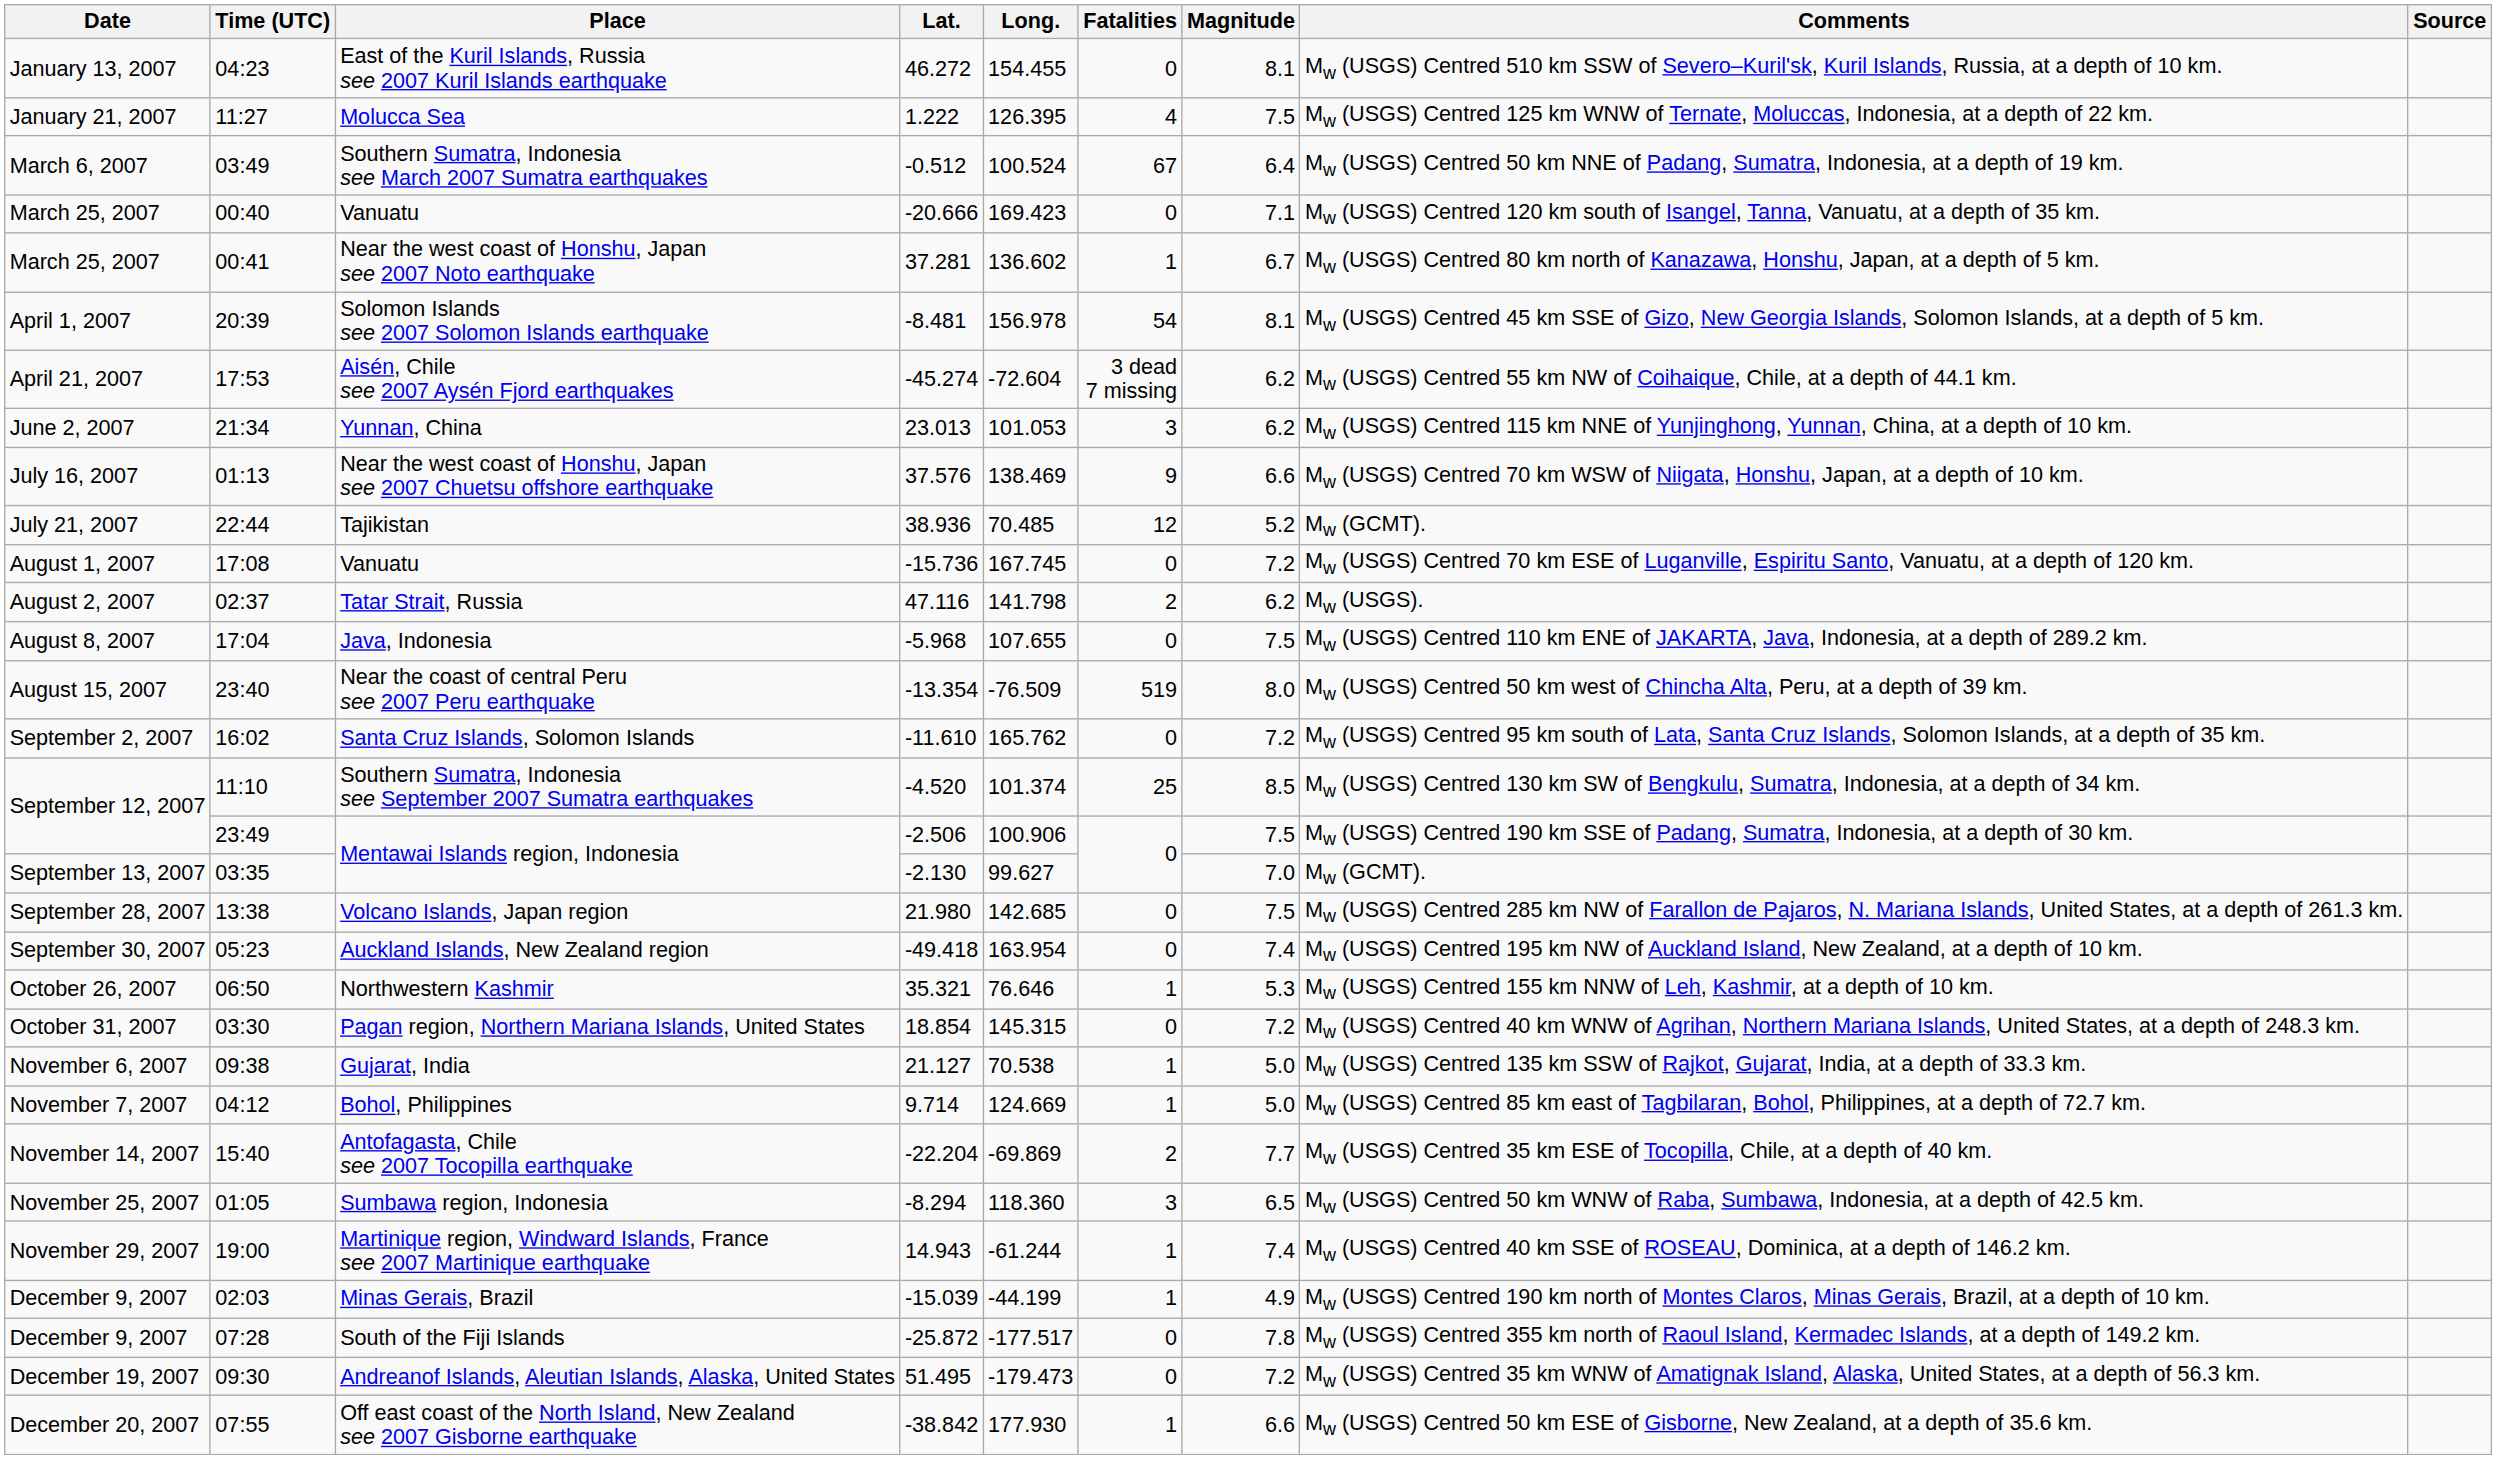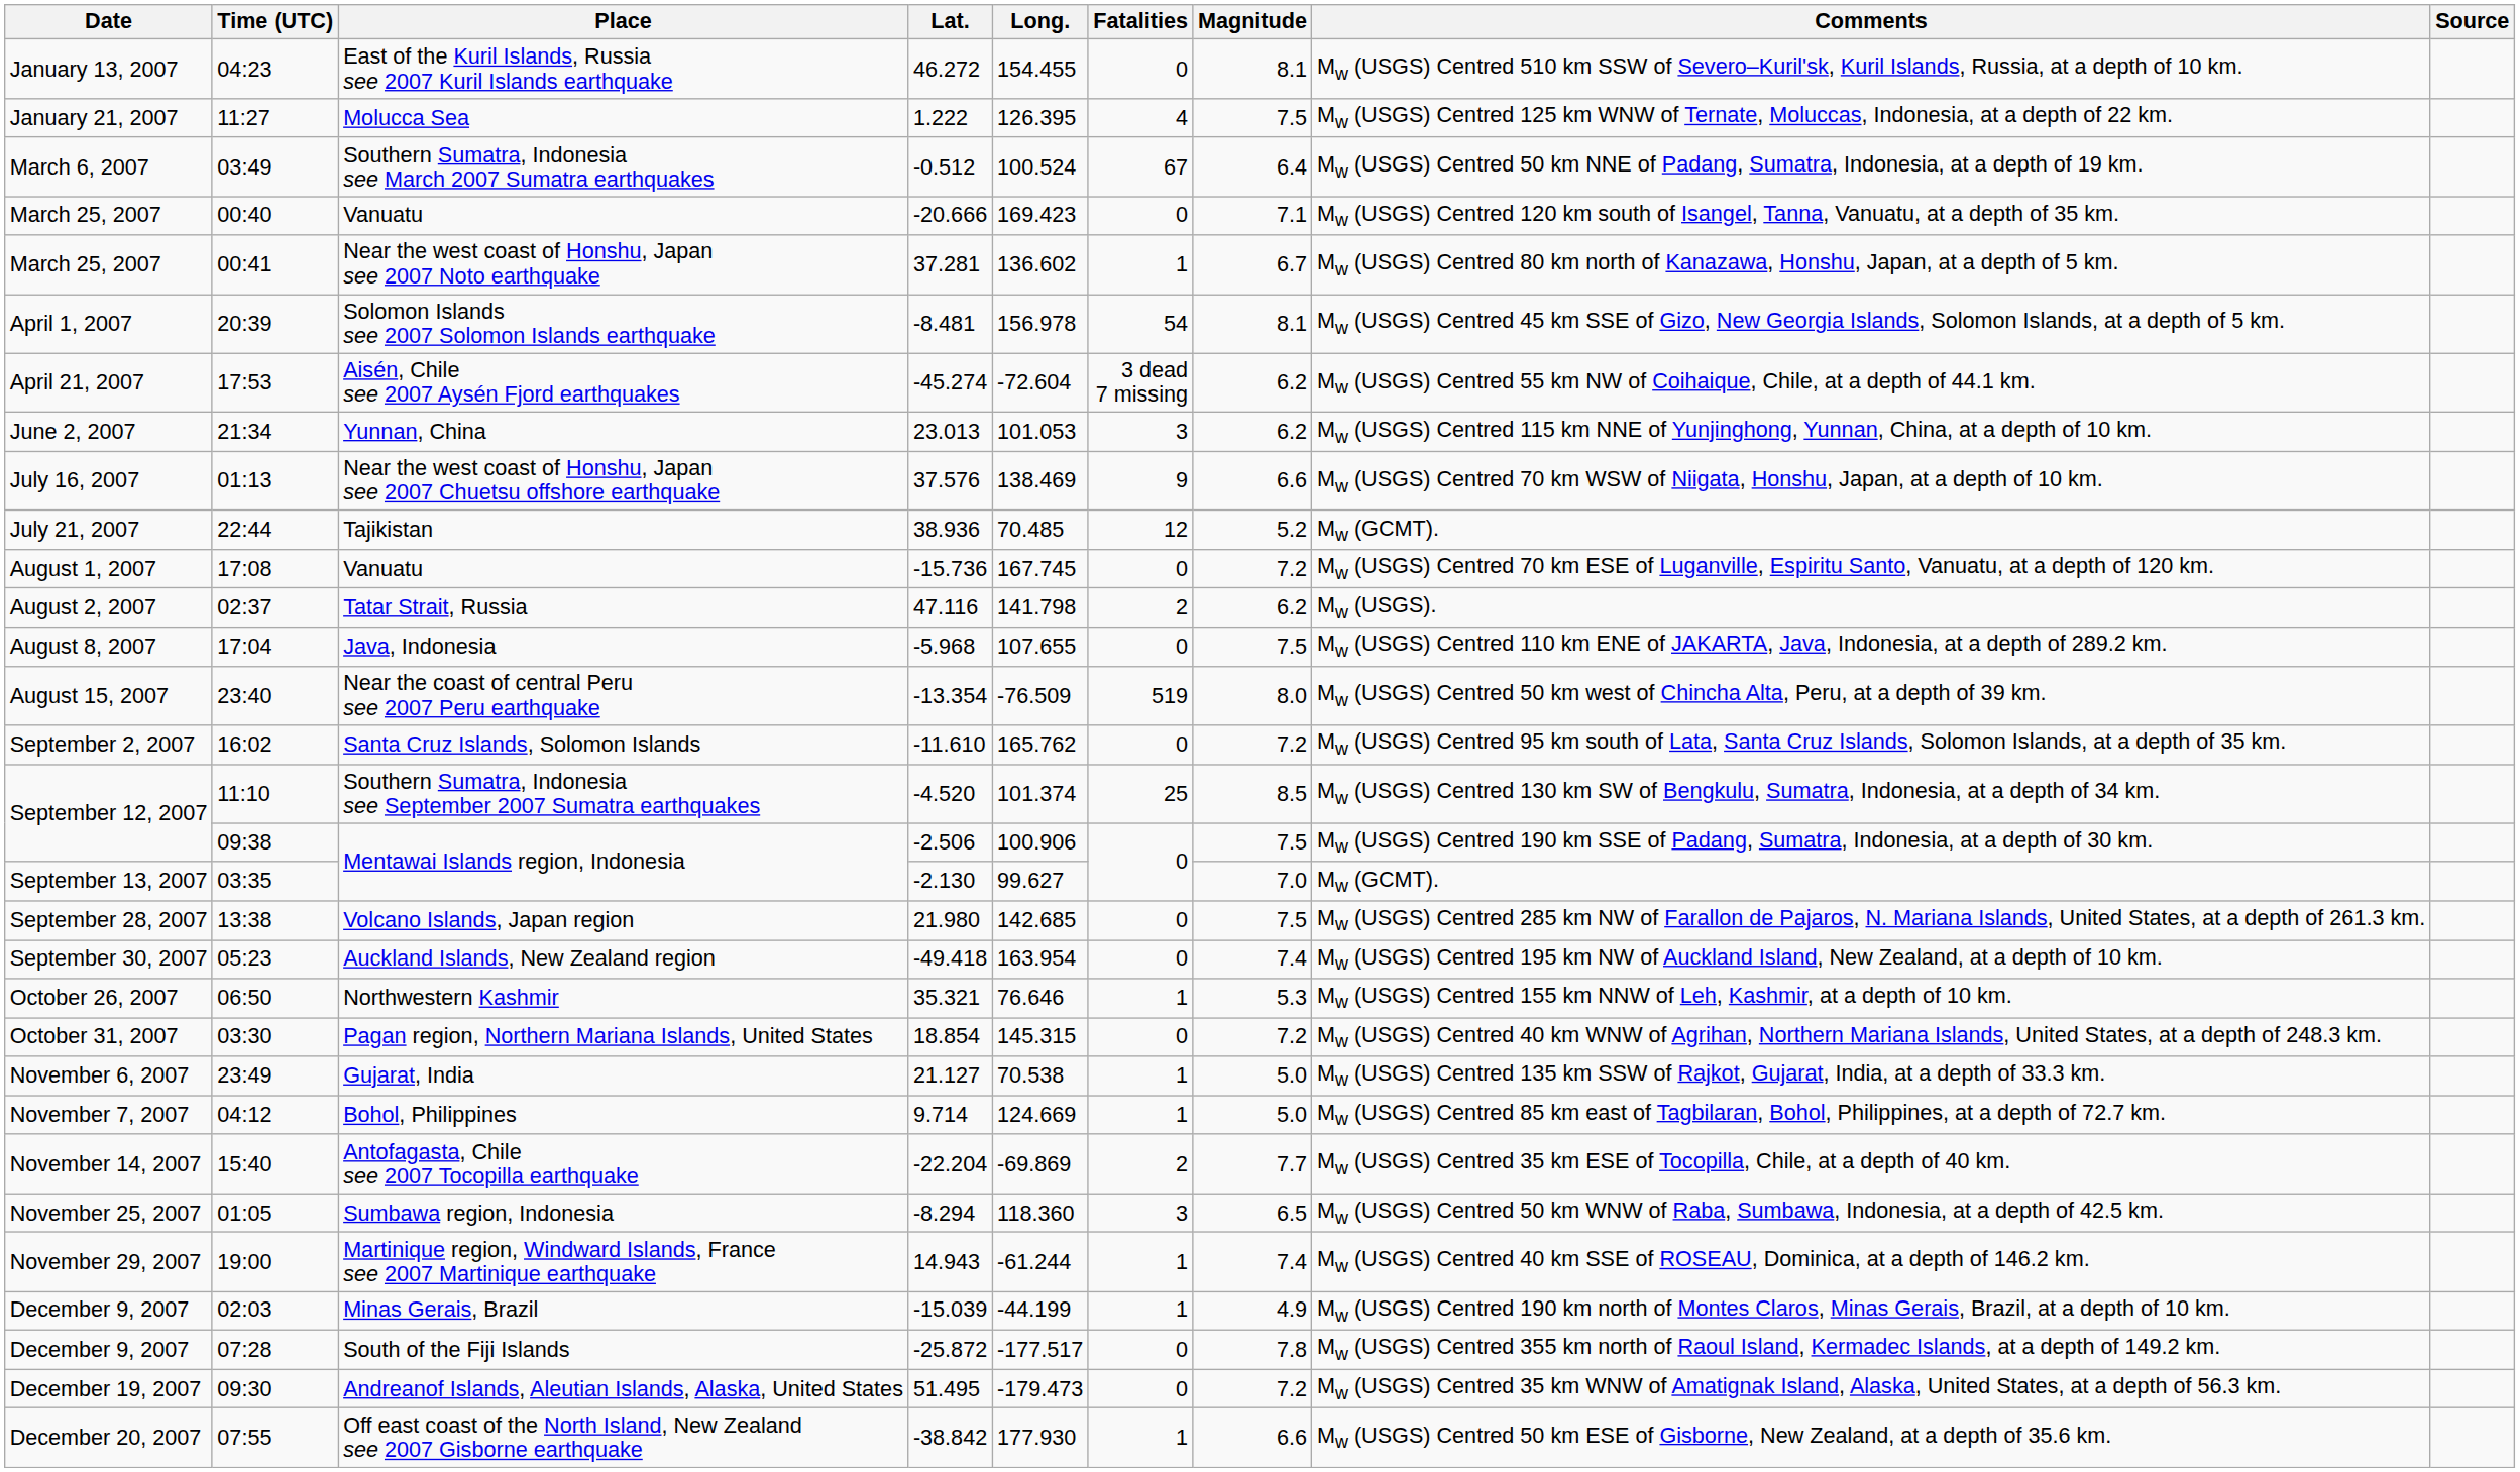September 12, 2007 / Mentawai Islands region, Indonesia | Time (UTC): 23:49 -> 09:38
Gujarat, India | Time (UTC): 09:38 -> 23:49
